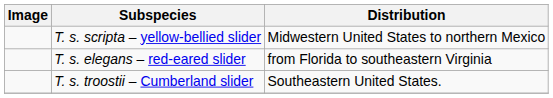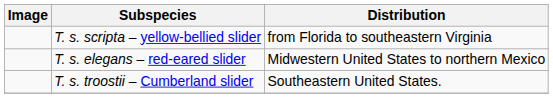T. s. scripta – yellow-bellied slider | Distribution: Midwestern United States to northern Mexico -> from Florida to southeastern Virginia
T. s. elegans – red-eared slider | Distribution: from Florida to southeastern Virginia -> Midwestern United States to northern Mexico
